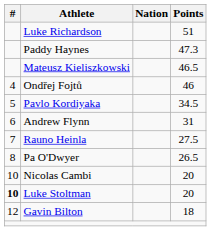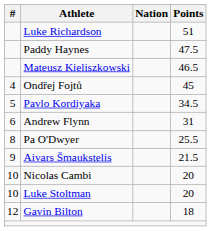Paddy Haynes | Points: 47.3 -> 47.5
Ondřej Fojtů | Points: 46 -> 45
- row: 7 | Rauno Heinla | 27.5
Pa O'Dwyer | Points: 26.5 -> 25.5
+ row: 9 | Aivars Šmaukstelis | 21.5
Luke Stoltman | #: bold -> normal
